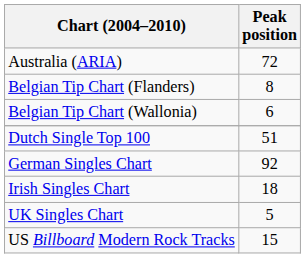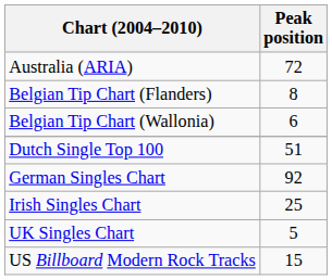Irish Singles Chart | Peak position: 18 -> 25
